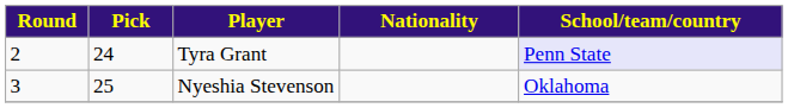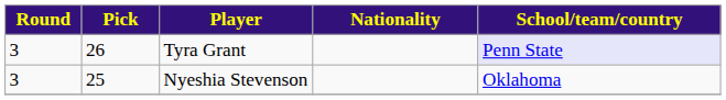Tyra Grant | Round: 2 -> 3
Tyra Grant | Pick: 24 -> 26
